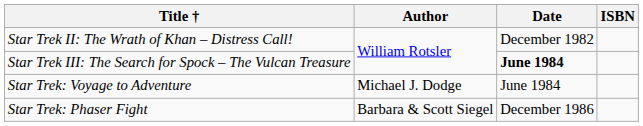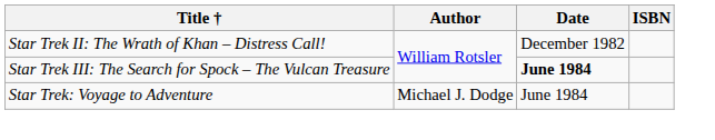- row: Star Trek: Phaser Fight | Barbara & Scott Siegel | December 1986
